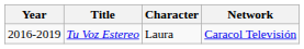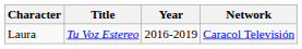columns swapped: Year <-> Character
